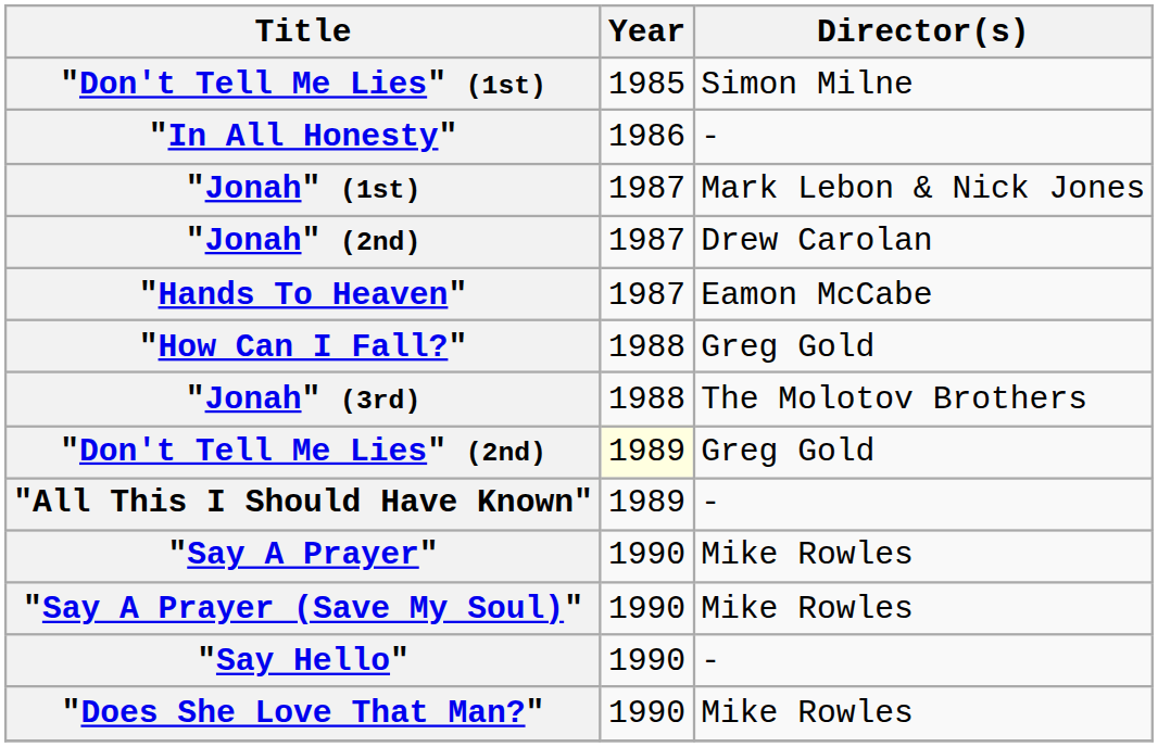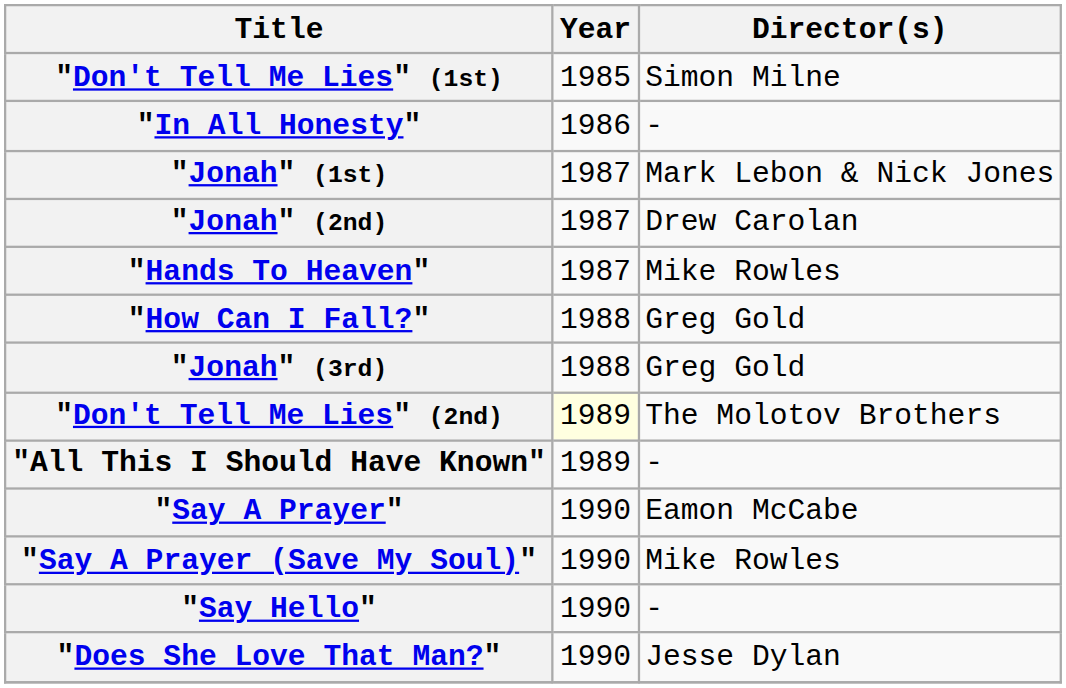"Hands To Heaven" | Director(s): Eamon McCabe -> Mike Rowles
"Jonah" (3rd) | Director(s): The Molotov Brothers -> Greg Gold
"Don't Tell Me Lies" (2nd) | Director(s): Greg Gold -> The Molotov Brothers
"Say A Prayer" | Director(s): Mike Rowles -> Eamon McCabe
"Does She Love That Man?" | Director(s): Mike Rowles -> Jesse Dylan
